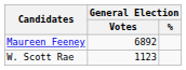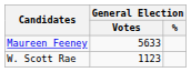Maureen Feeney | General Election / Votes: 6892 -> 5633
